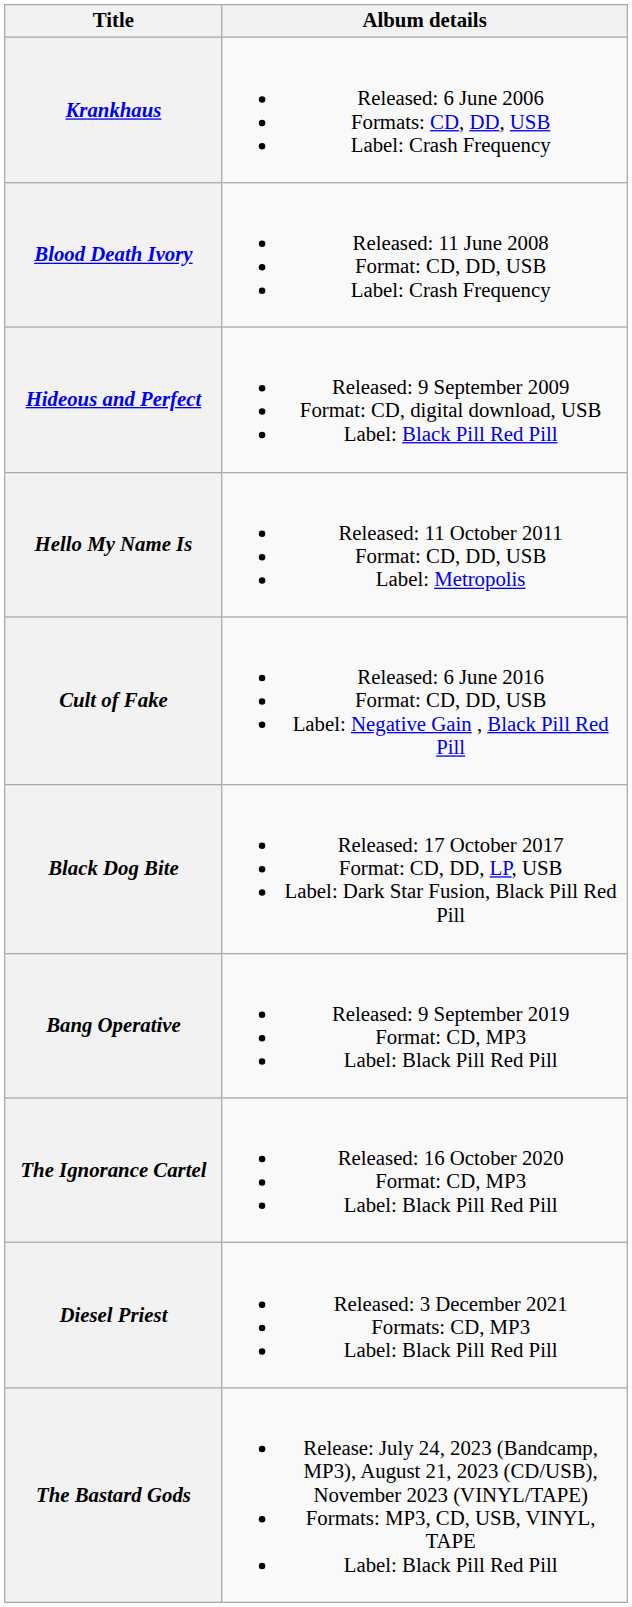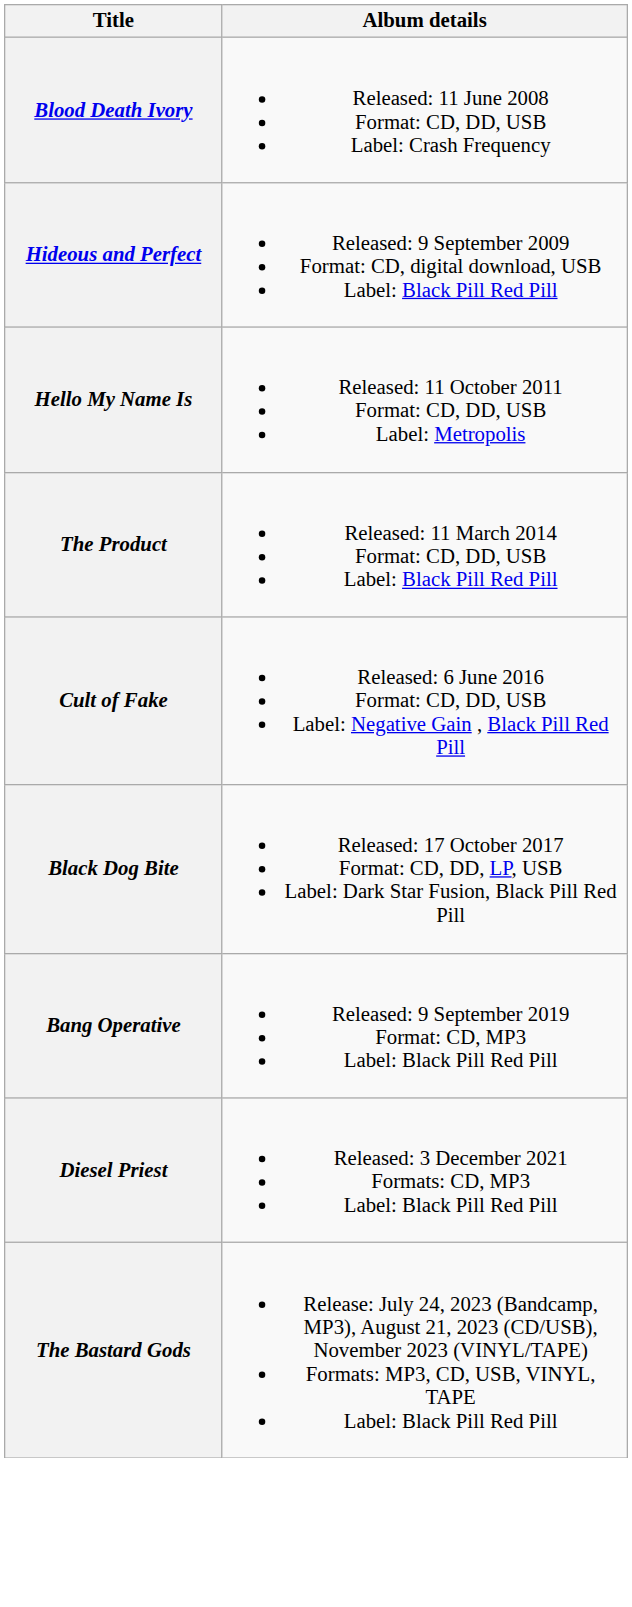- row: Krankhaus | Released: 6 June 2006 Formats: CD, DD, USB Label: Crash Frequency
+ row: The Product | Released: 11 March 2014 Format: CD, DD, USB Label: Black Pill Red Pill
- row: The Ignorance Cartel | Released: 16 October 2020 Format: CD, MP3 Label: Black Pill Red Pill
